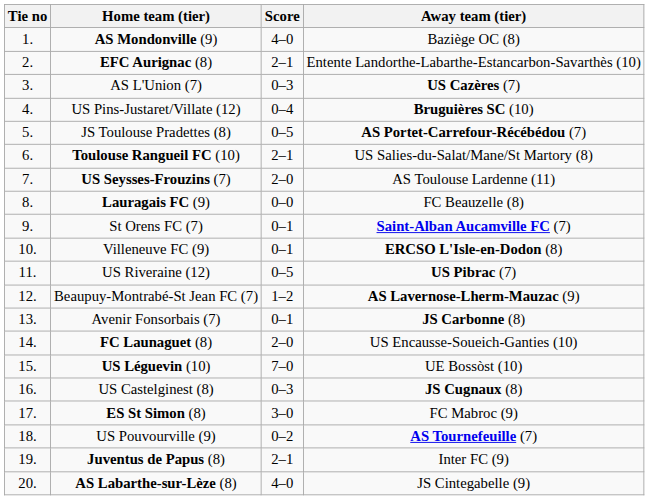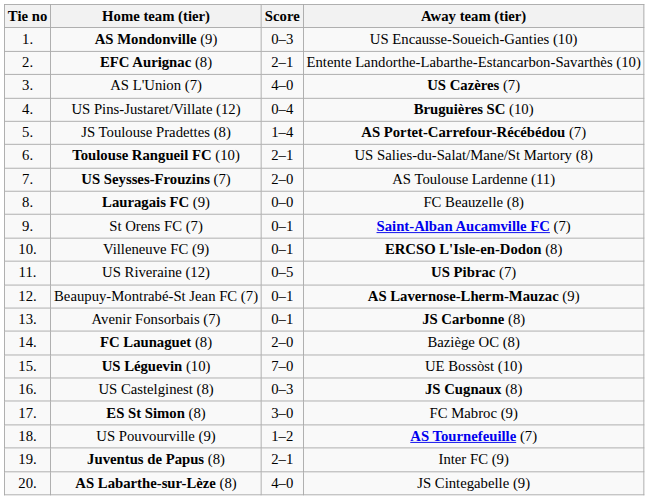AS Mondonville (9) | Score: 4–0 -> 0–3
AS Mondonville (9) | Away team (tier): Baziège OC (8) -> US Encausse-Soueich-Ganties (10)
AS L'Union (7) | Score: 0–3 -> 4–0
JS Toulouse Pradettes (8) | Score: 0–5 -> 1–4
Beaupuy-Montrabé-St Jean FC (7) | Score: 1–2 -> 0–1
FC Launaguet (8) | Away team (tier): US Encausse-Soueich-Ganties (10) -> Baziège OC (8)
US Pouvourville (9) | Score: 0–2 -> 1–2
